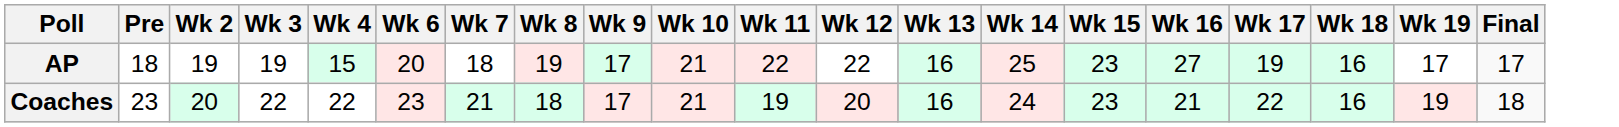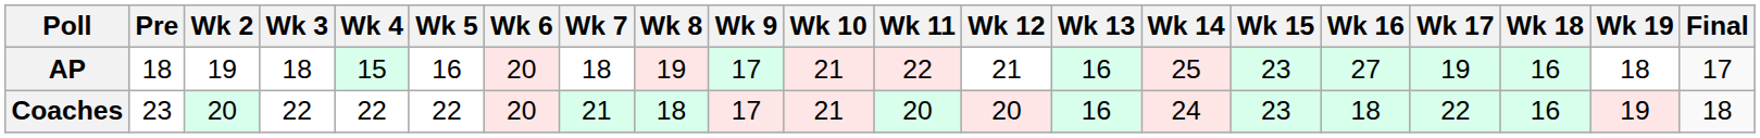+ column: Wk 5 | 16 | 22
AP | Wk 3: 19 -> 18
AP | Wk 12: 22 -> 21
AP | Wk 19: 17 -> 18
Coaches | Wk 6: 23 -> 20
Coaches | Wk 11: 19 -> 20
Coaches | Wk 16: 21 -> 18
